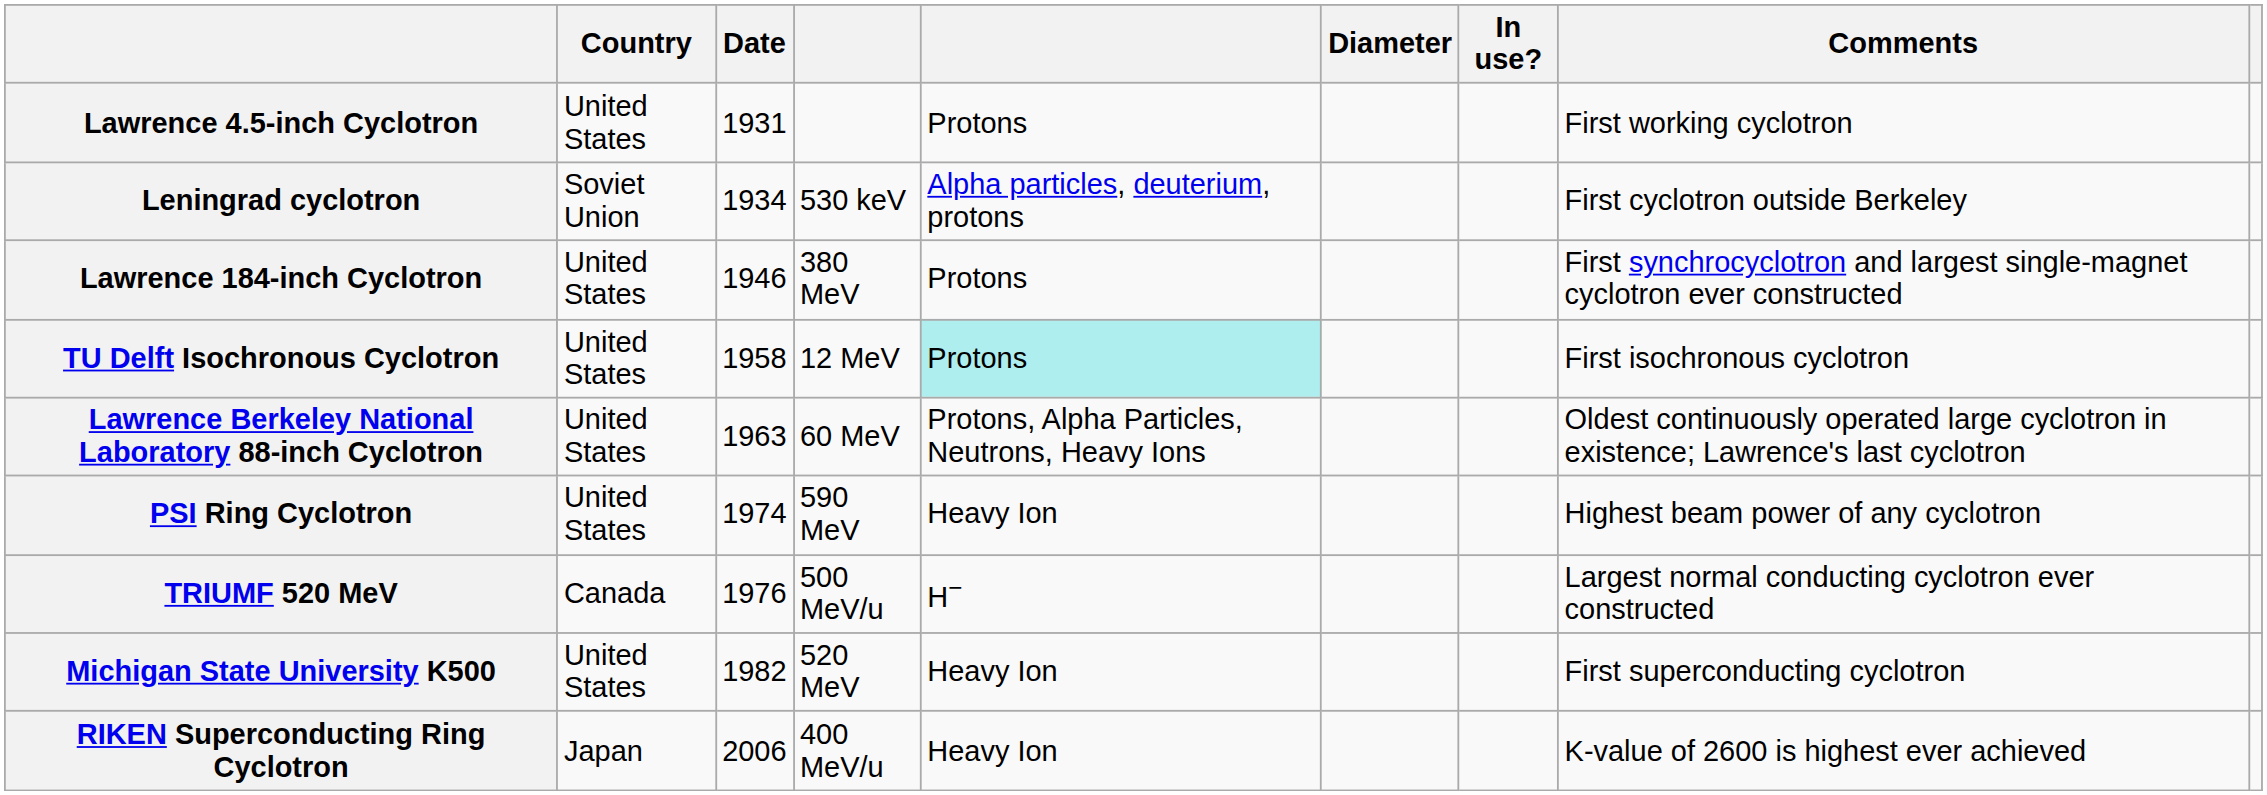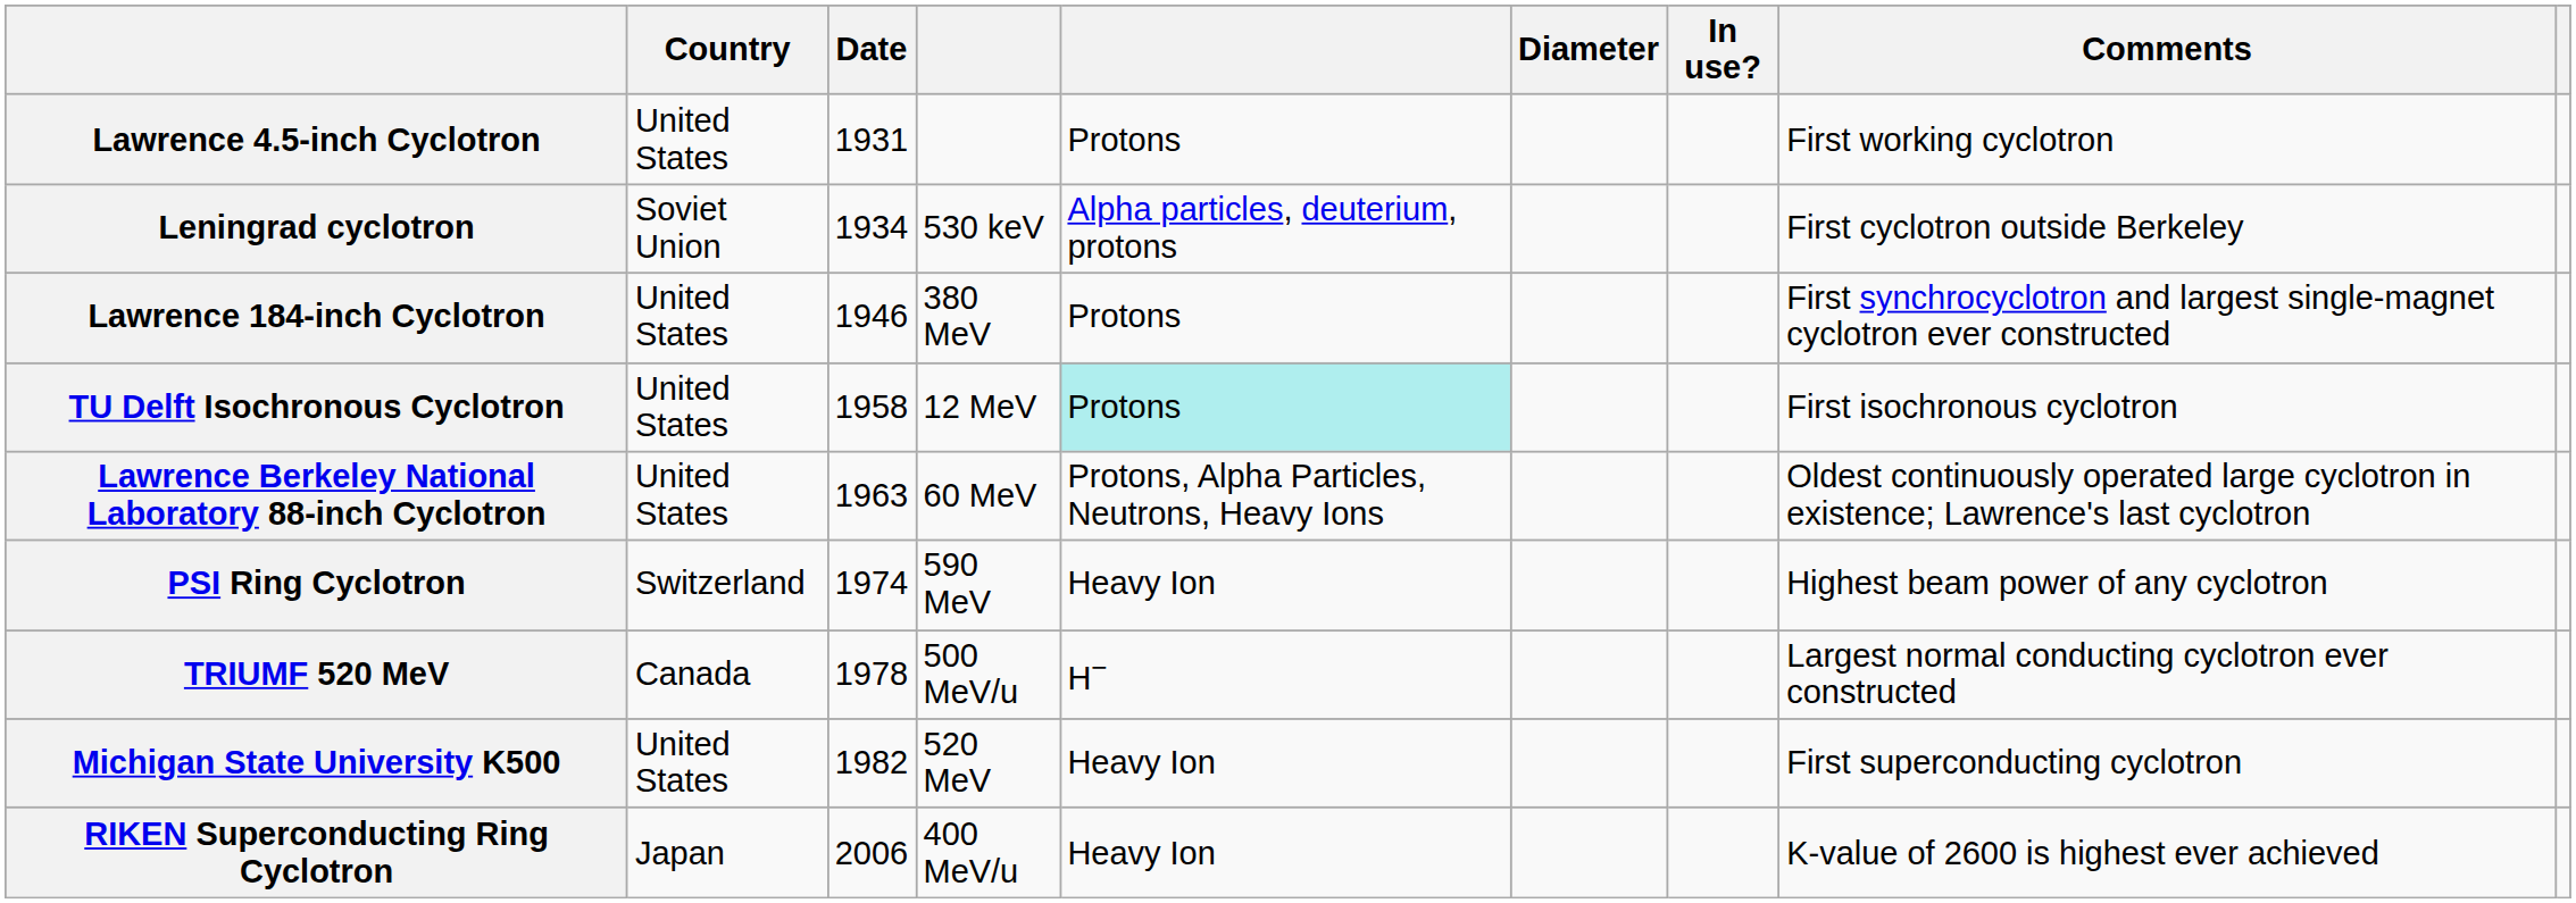PSI Ring Cyclotron | Country: United States -> Switzerland
TRIUMF 520 MeV | Date: 1976 -> 1978
